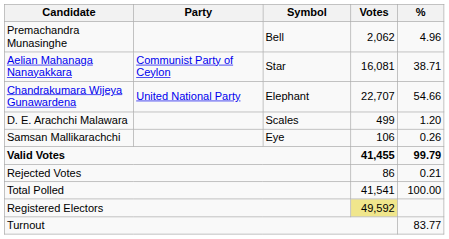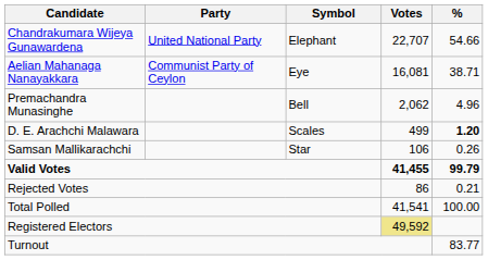rows swapped: Chandrakumara Wijeya Gunawardena <-> Premachandra Munasinghe
Aelian Mahanaga Nanayakkara | Symbol: Star -> Eye
D. E. Arachchi Malawara | %: normal -> bold
Samsan Mallikarachchi | Symbol: Eye -> Star
